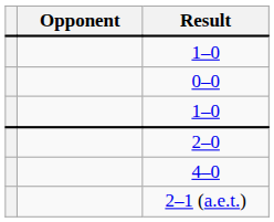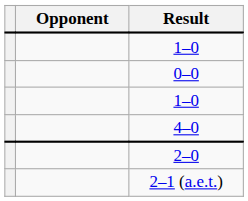rows swapped: 2–0 <-> 4–0
